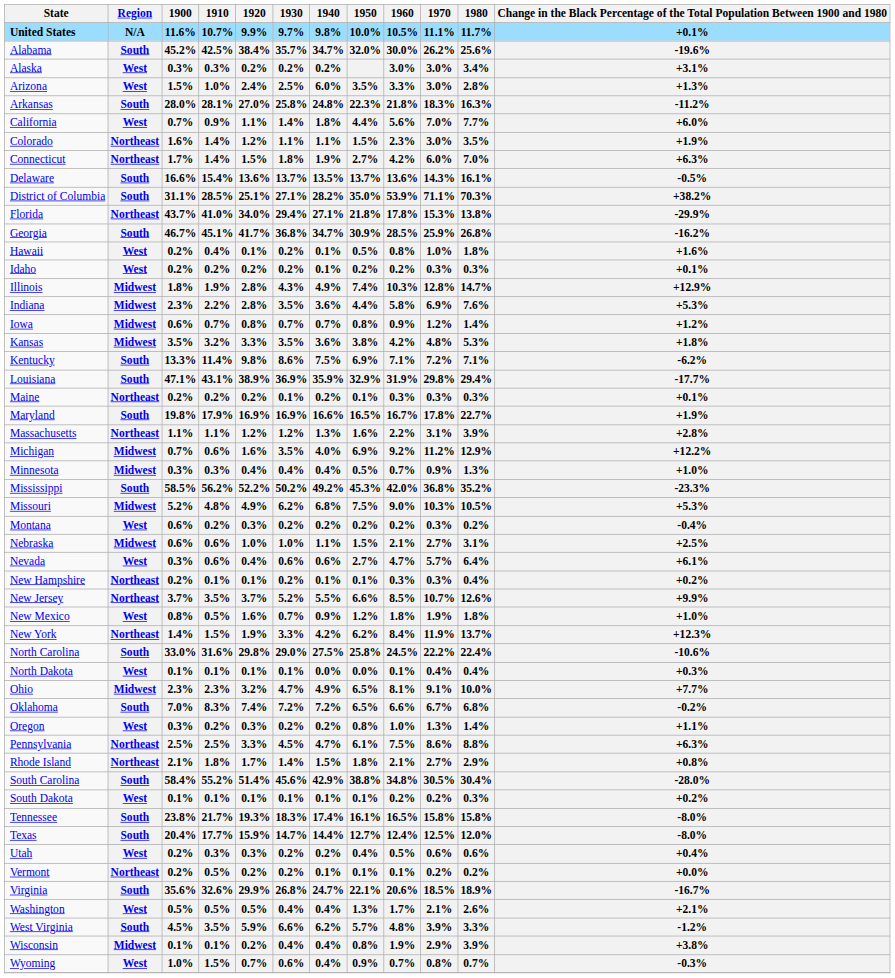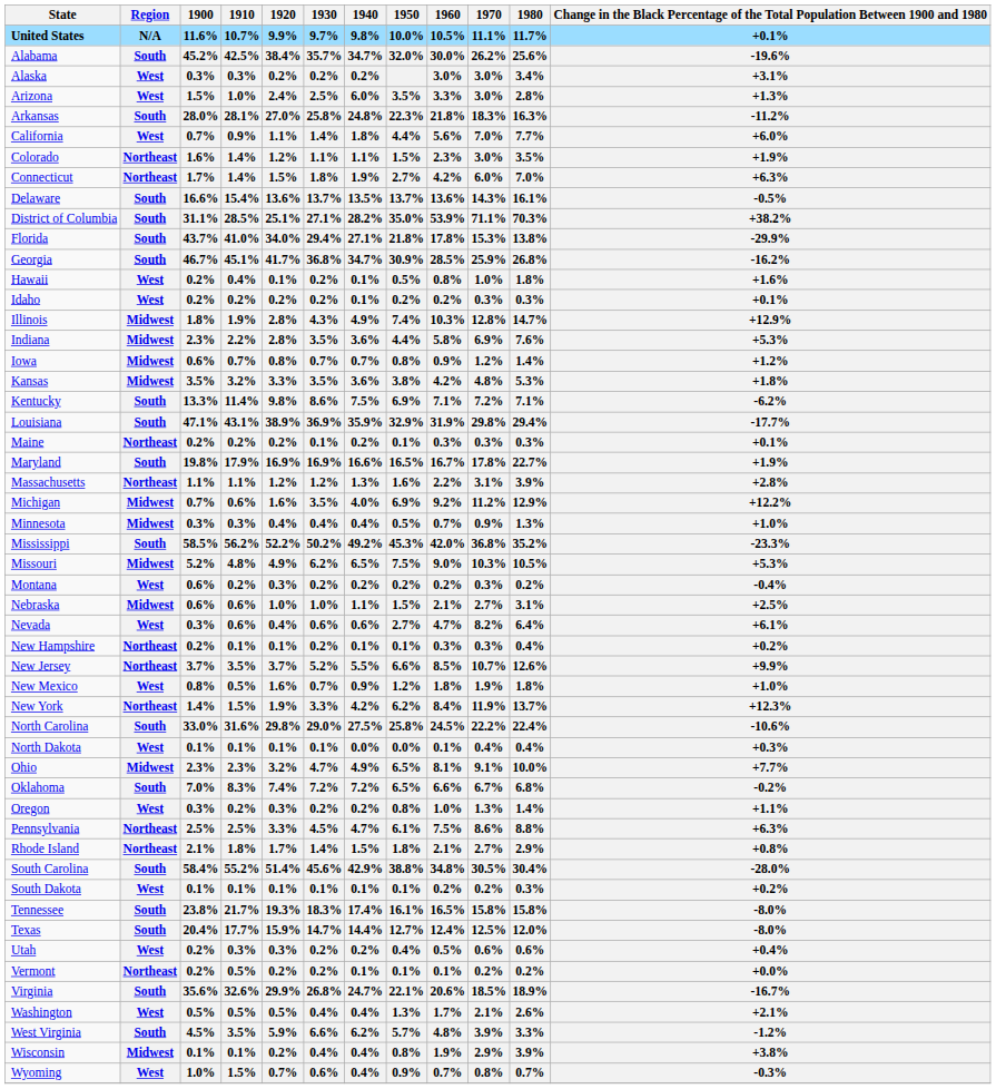Florida | Region: Northeast -> South
Missouri | 1940: 6.8% -> 6.5%
Nevada | 1970: 5.7% -> 8.2%
